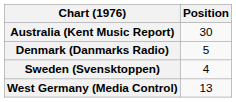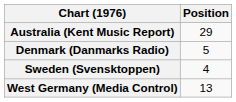Australia (Kent Music Report) | Position: 30 -> 29
